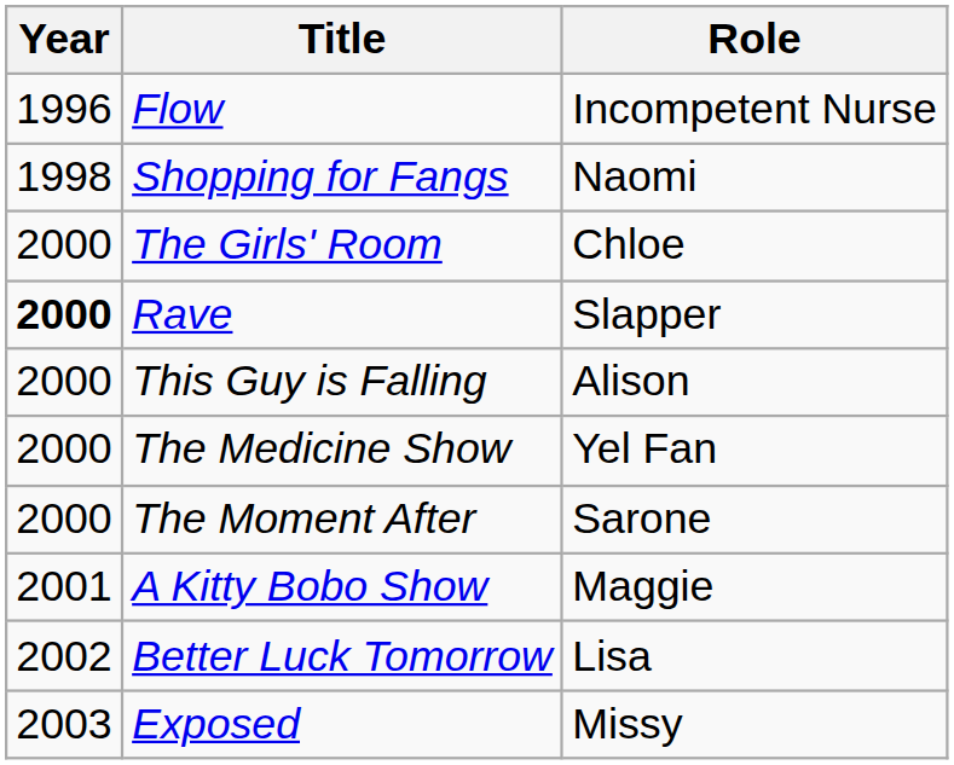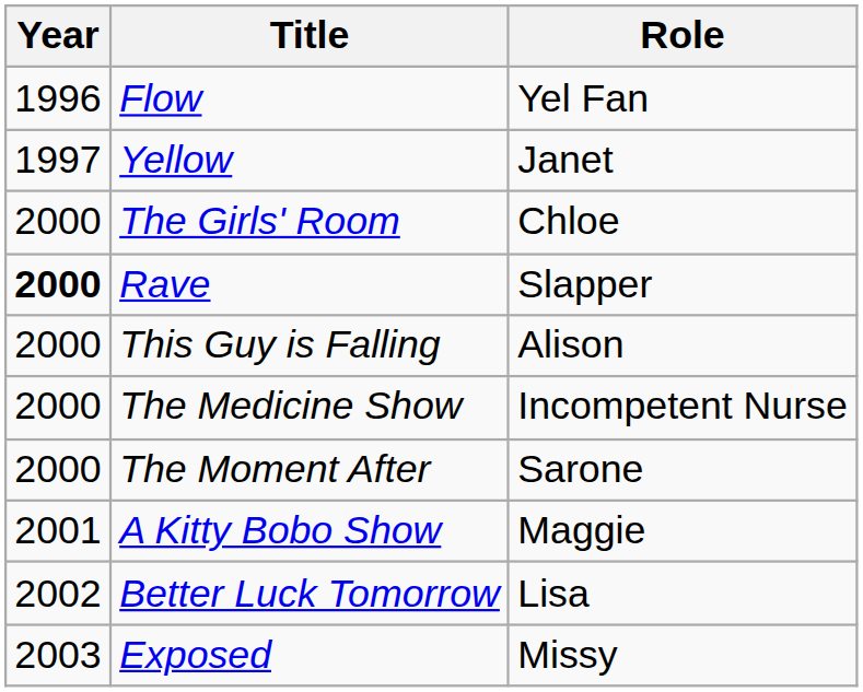Flow | Role: Incompetent Nurse -> Yel Fan
+ row: 1997 | Yellow | Janet
- row: 1998 | Shopping for Fangs | Naomi
The Medicine Show | Role: Yel Fan -> Incompetent Nurse
